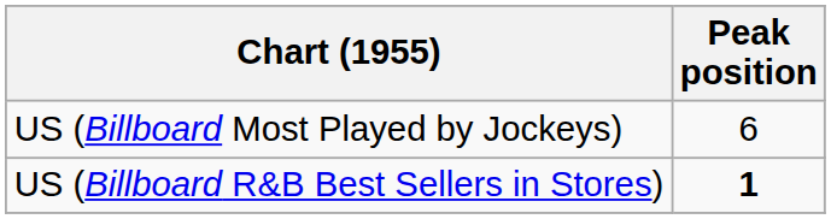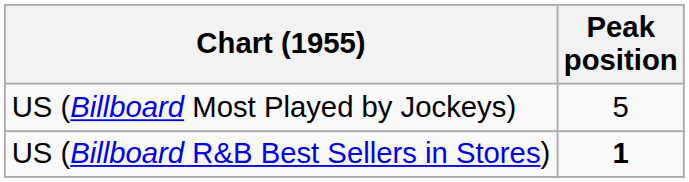US (Billboard Most Played by Jockeys) | Peak position: 6 -> 5
